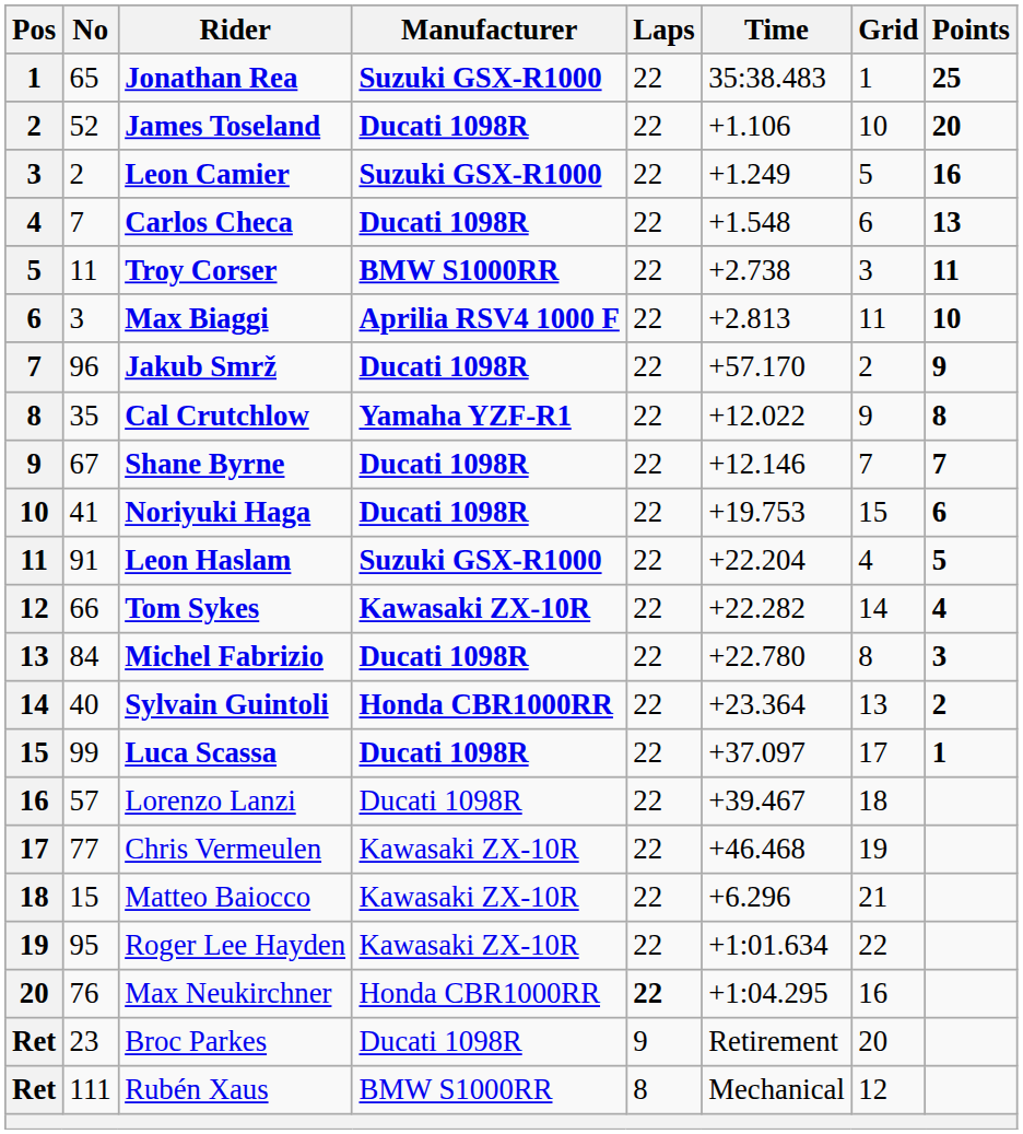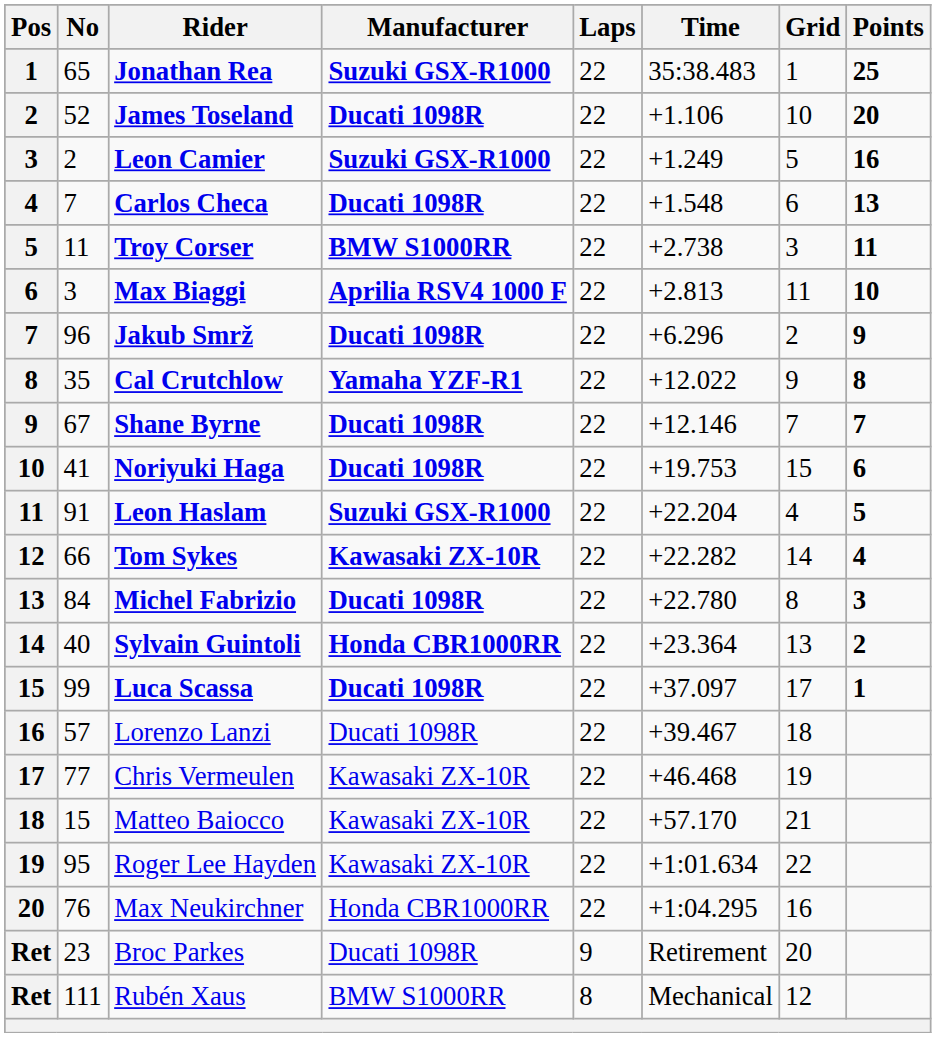Jakub Smrž | Time: +57.170 -> +6.296
Matteo Baiocco | Time: +6.296 -> +57.170
Max Neukirchner | Laps: bold -> normal
